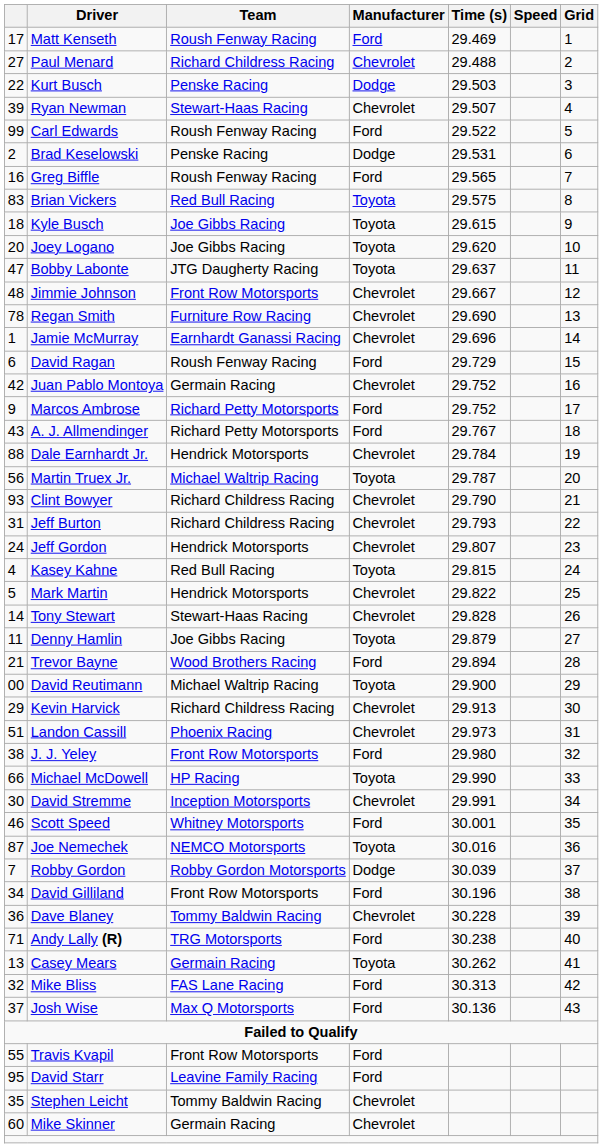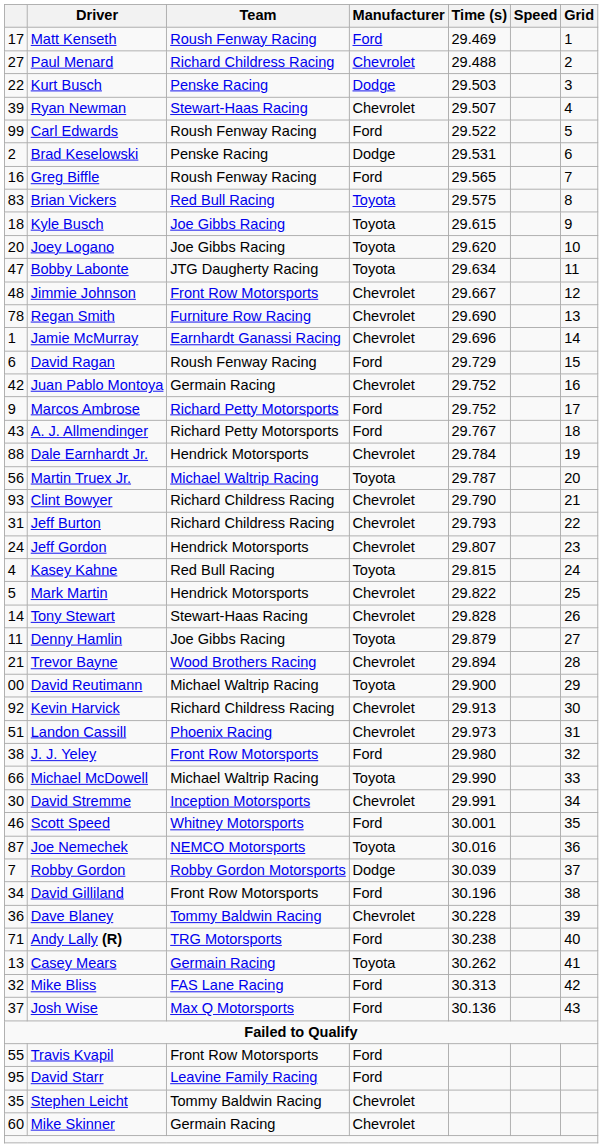Bobby Labonte | Time (s): 29.637 -> 29.634
Trevor Bayne | Manufacturer: Ford -> Chevrolet
Kevin Harvick | column 1: 29 -> 92
Michael McDowell | Team: HP Racing -> Michael Waltrip Racing
